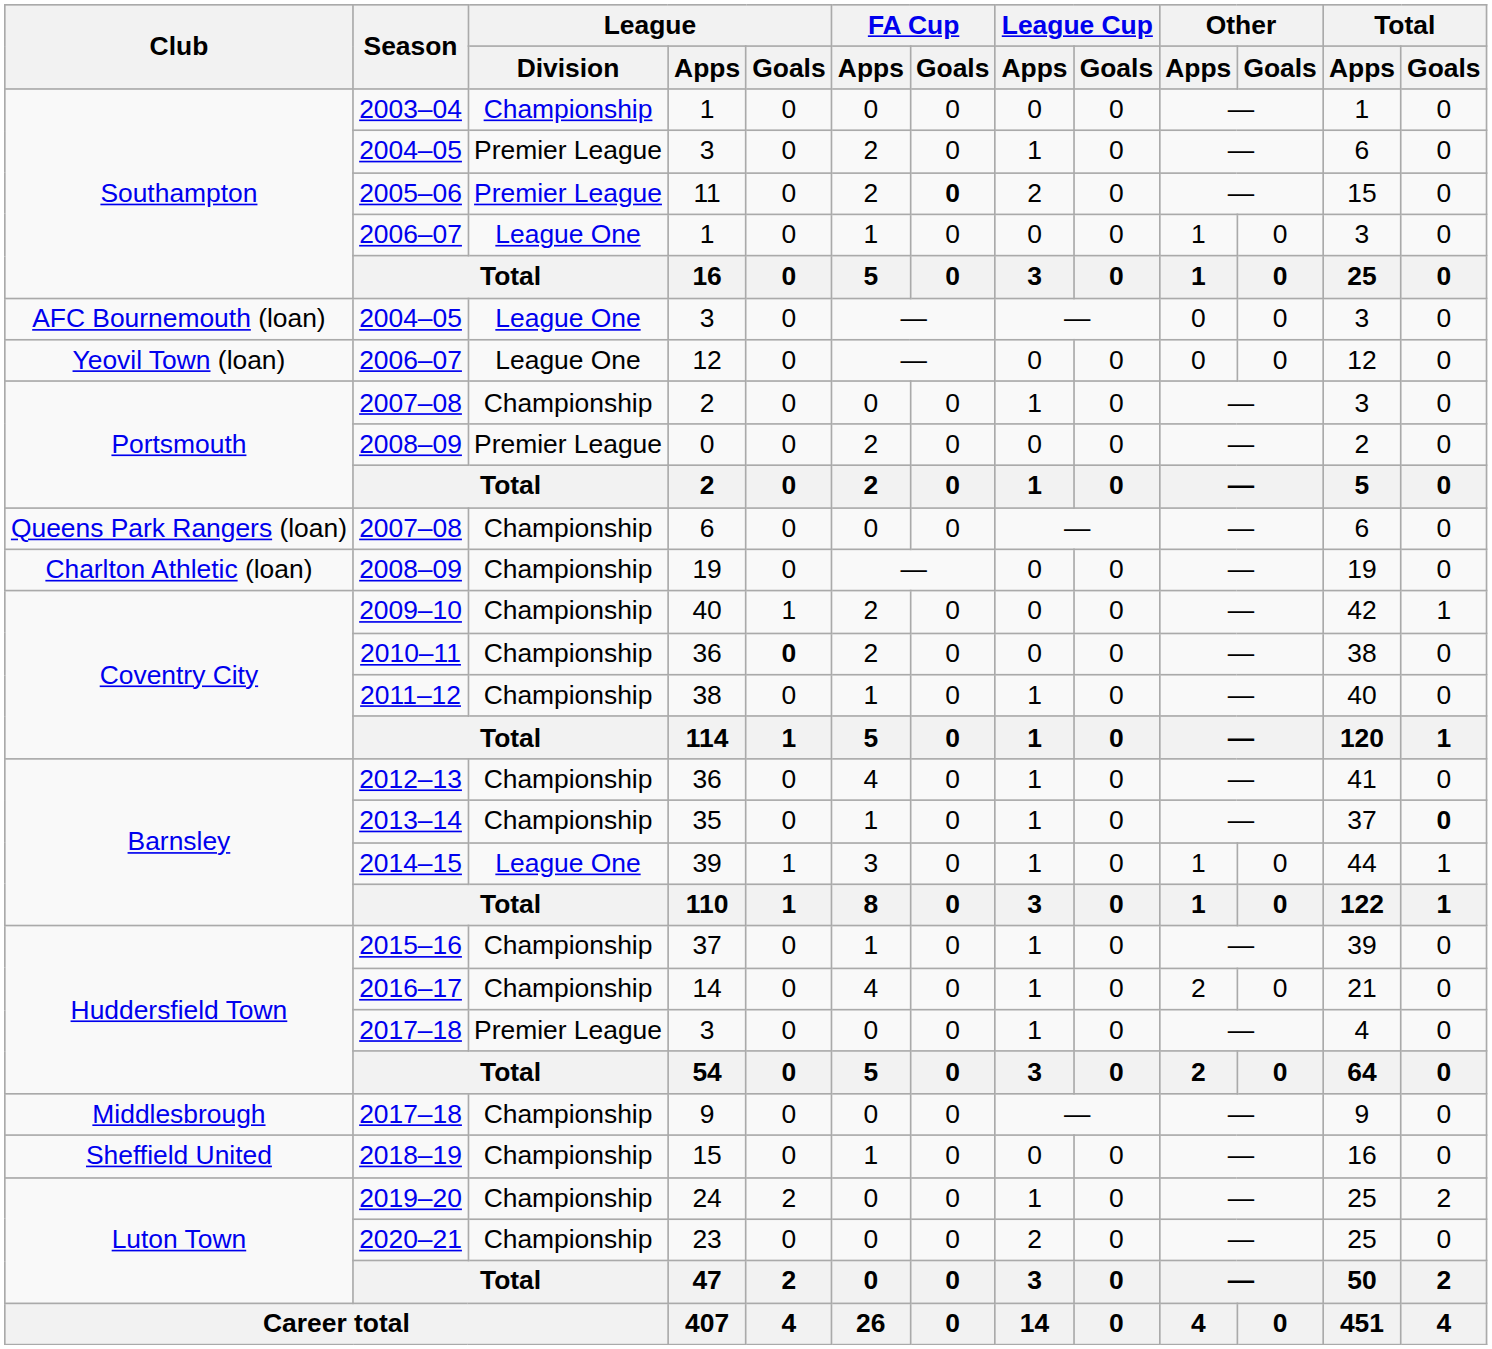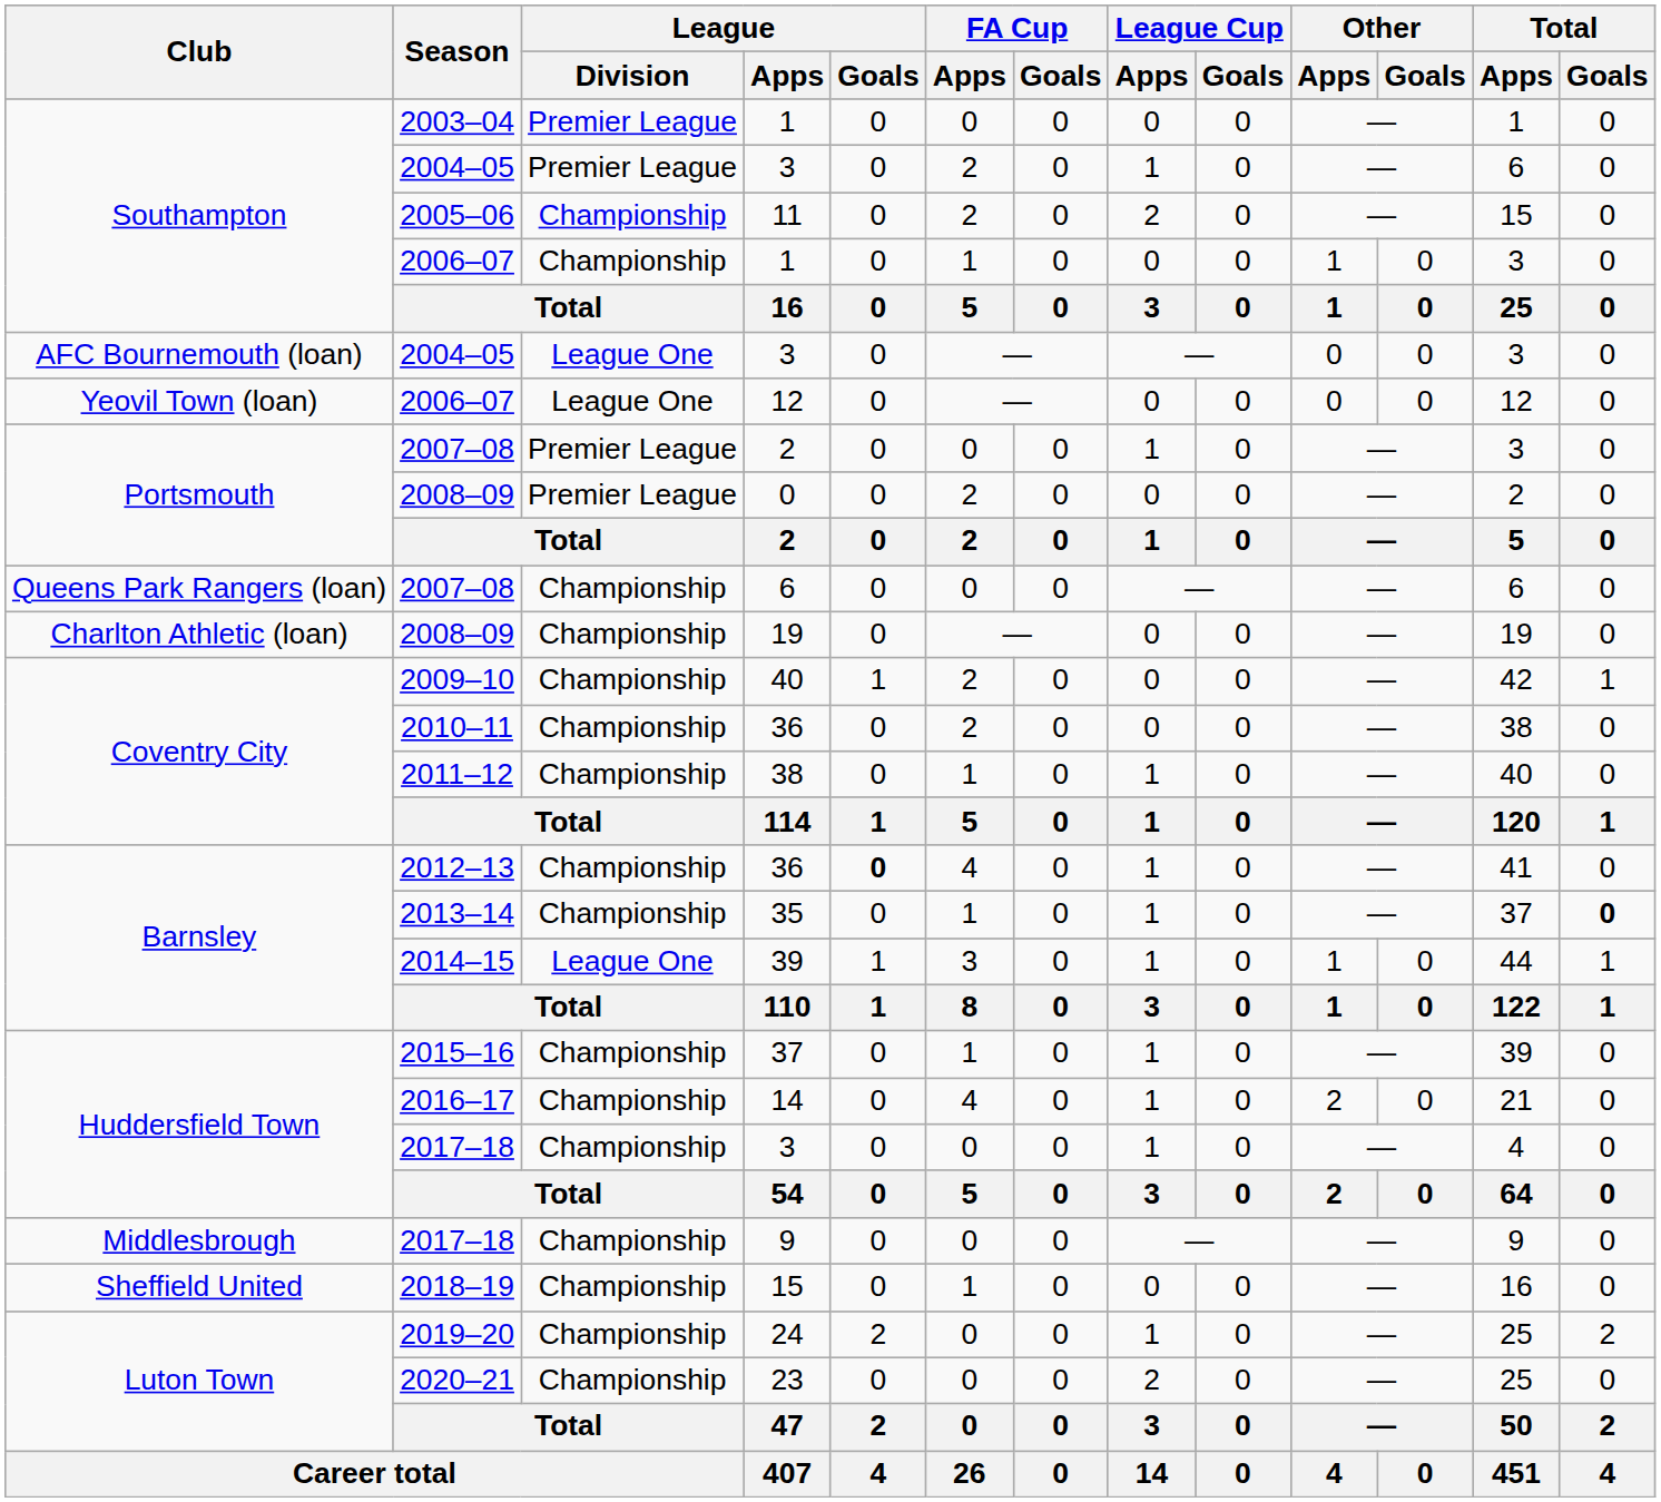2003–04 / 1 | League / Division: Championship -> Premier League
11 | League / Division: Premier League -> Championship
11 | FA Cup / Goals: bold -> normal
2006–07 / 1 | League / Division: League One -> Championship
2007–08 / 2 | League / Division: Championship -> Premier League
2010–11 / 36 | League / Goals: bold -> normal
2012–13 / 36 | League / Goals: normal -> bold
2017–18 / 3 | League / Division: Premier League -> Championship
